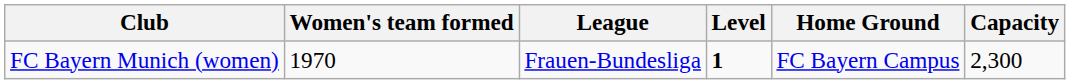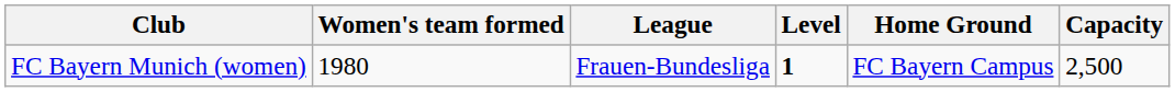FC Bayern Munich (women) | Women's team formed: 1970 -> 1980
FC Bayern Munich (women) | Capacity: 2,300 -> 2,500
